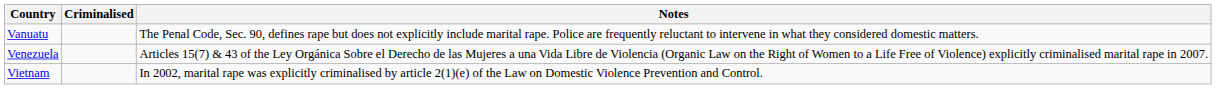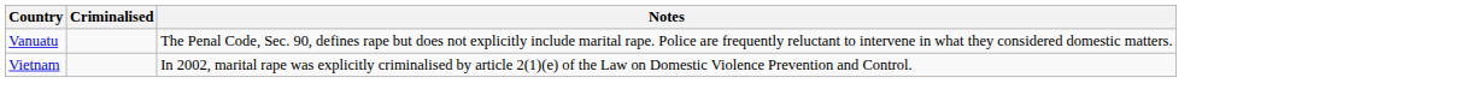- row: Venezuela | Articles 15(7) & 43 of the Ley Orgánica Sobre el Derecho de las Mujeres a una Vida Libre de Violencia (Organic Law on the Right of Women to a Life Free of Violence) explicitly criminalised marital rape in 2007.
